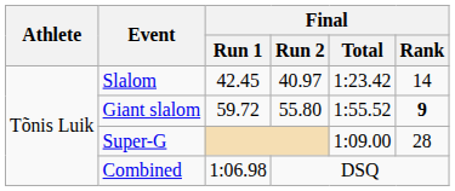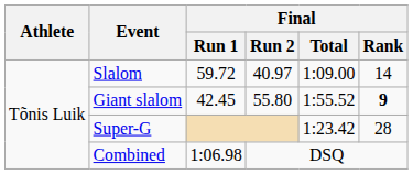Slalom | Final / Run 1: 42.45 -> 59.72
Slalom | Final / Total: 1:23.42 -> 1:09.00
Giant slalom | Final / Run 1: 59.72 -> 42.45
Super-G | Final / Total: 1:09.00 -> 1:23.42
